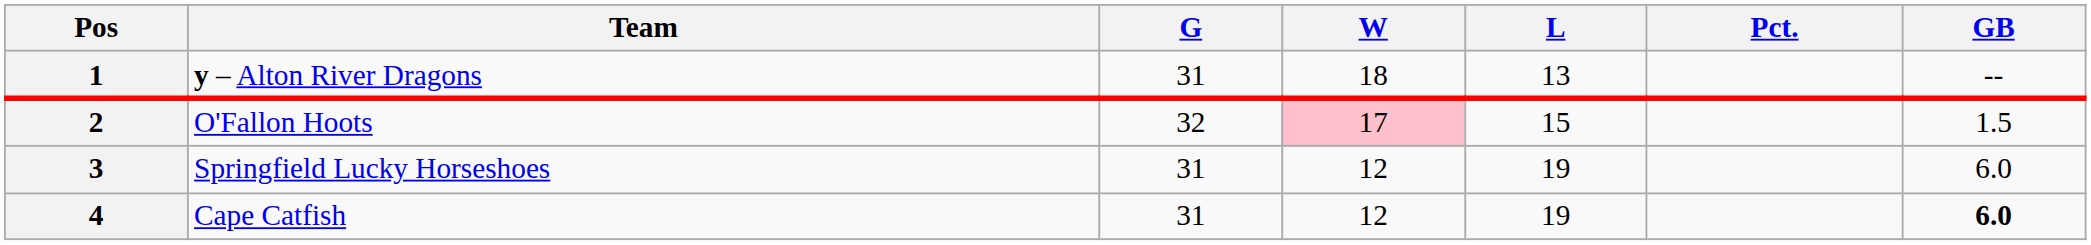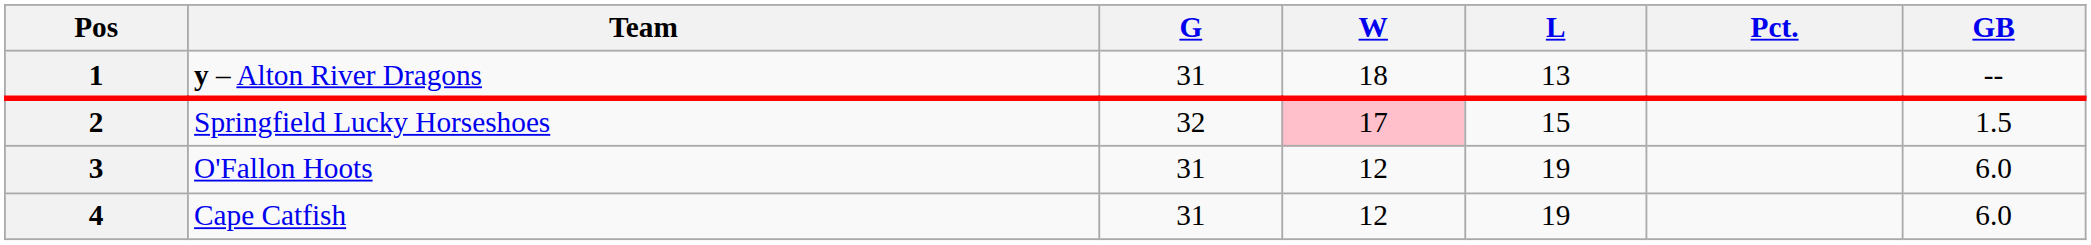2 | Team: O'Fallon Hoots -> Springfield Lucky Horseshoes
3 | Team: Springfield Lucky Horseshoes -> O'Fallon Hoots
4 | GB: bold -> normal
